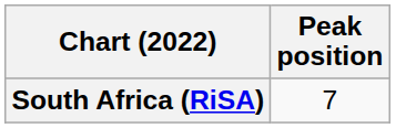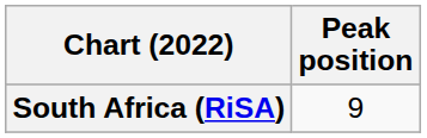South Africa (RiSA) | Peak position: 7 -> 9
